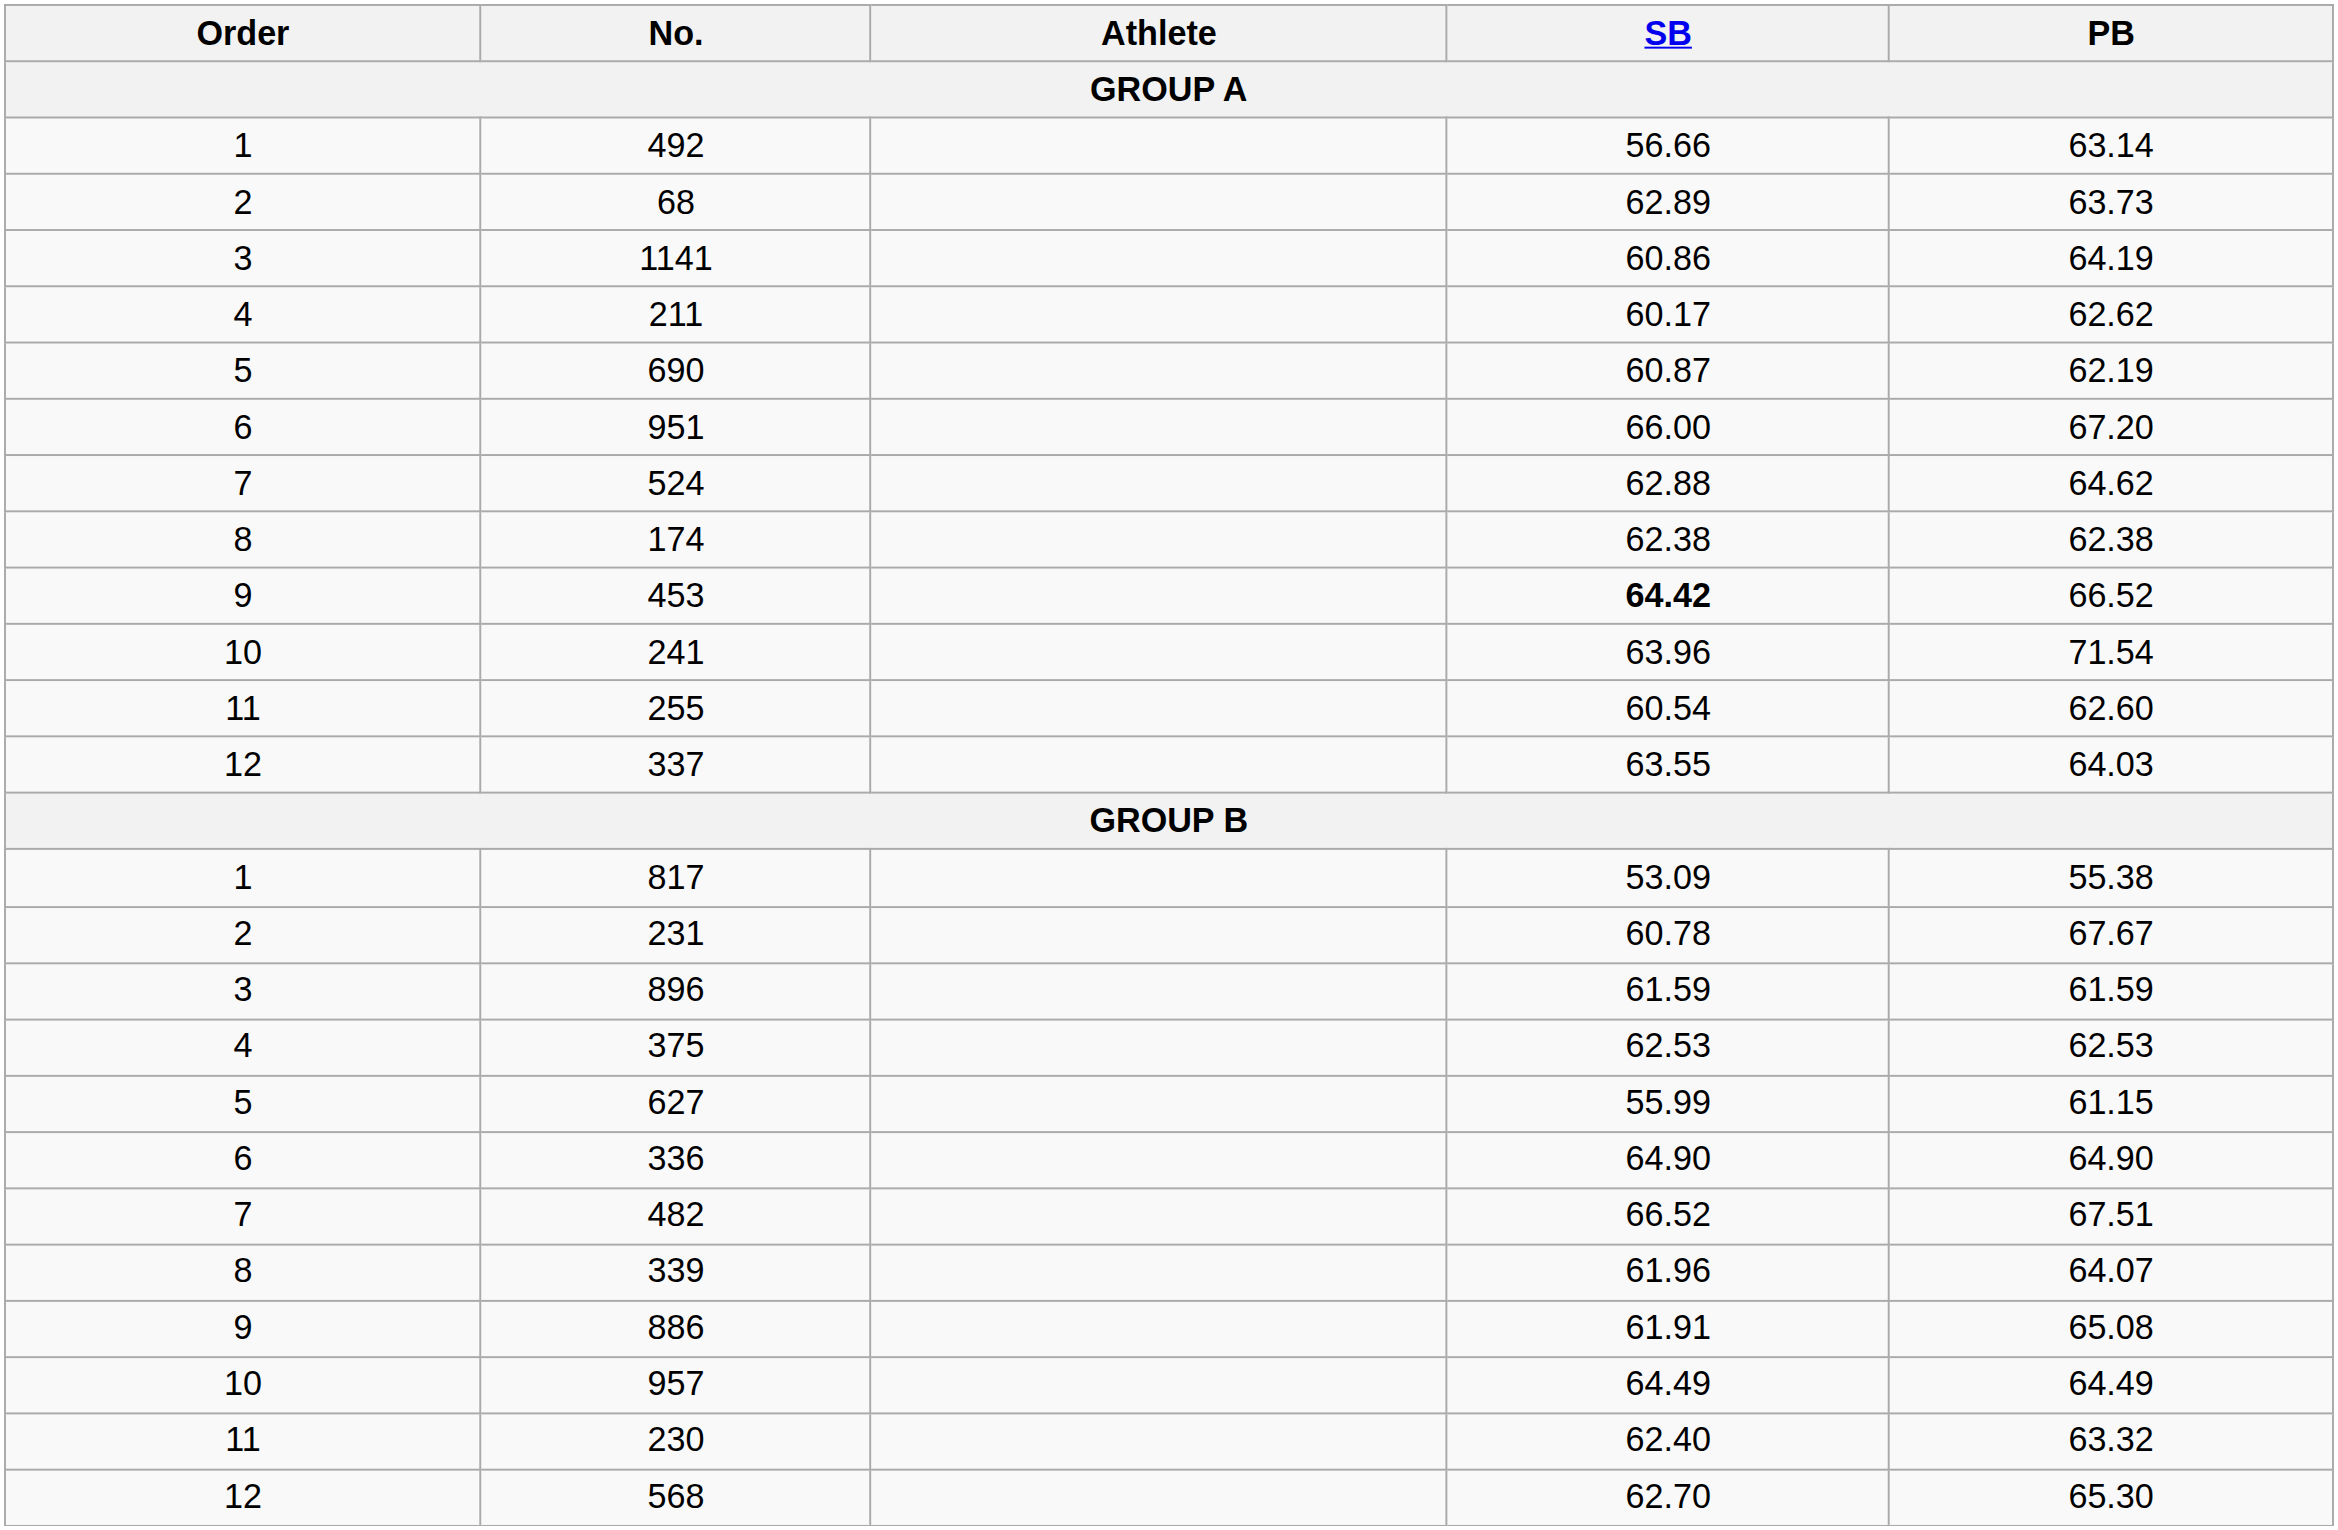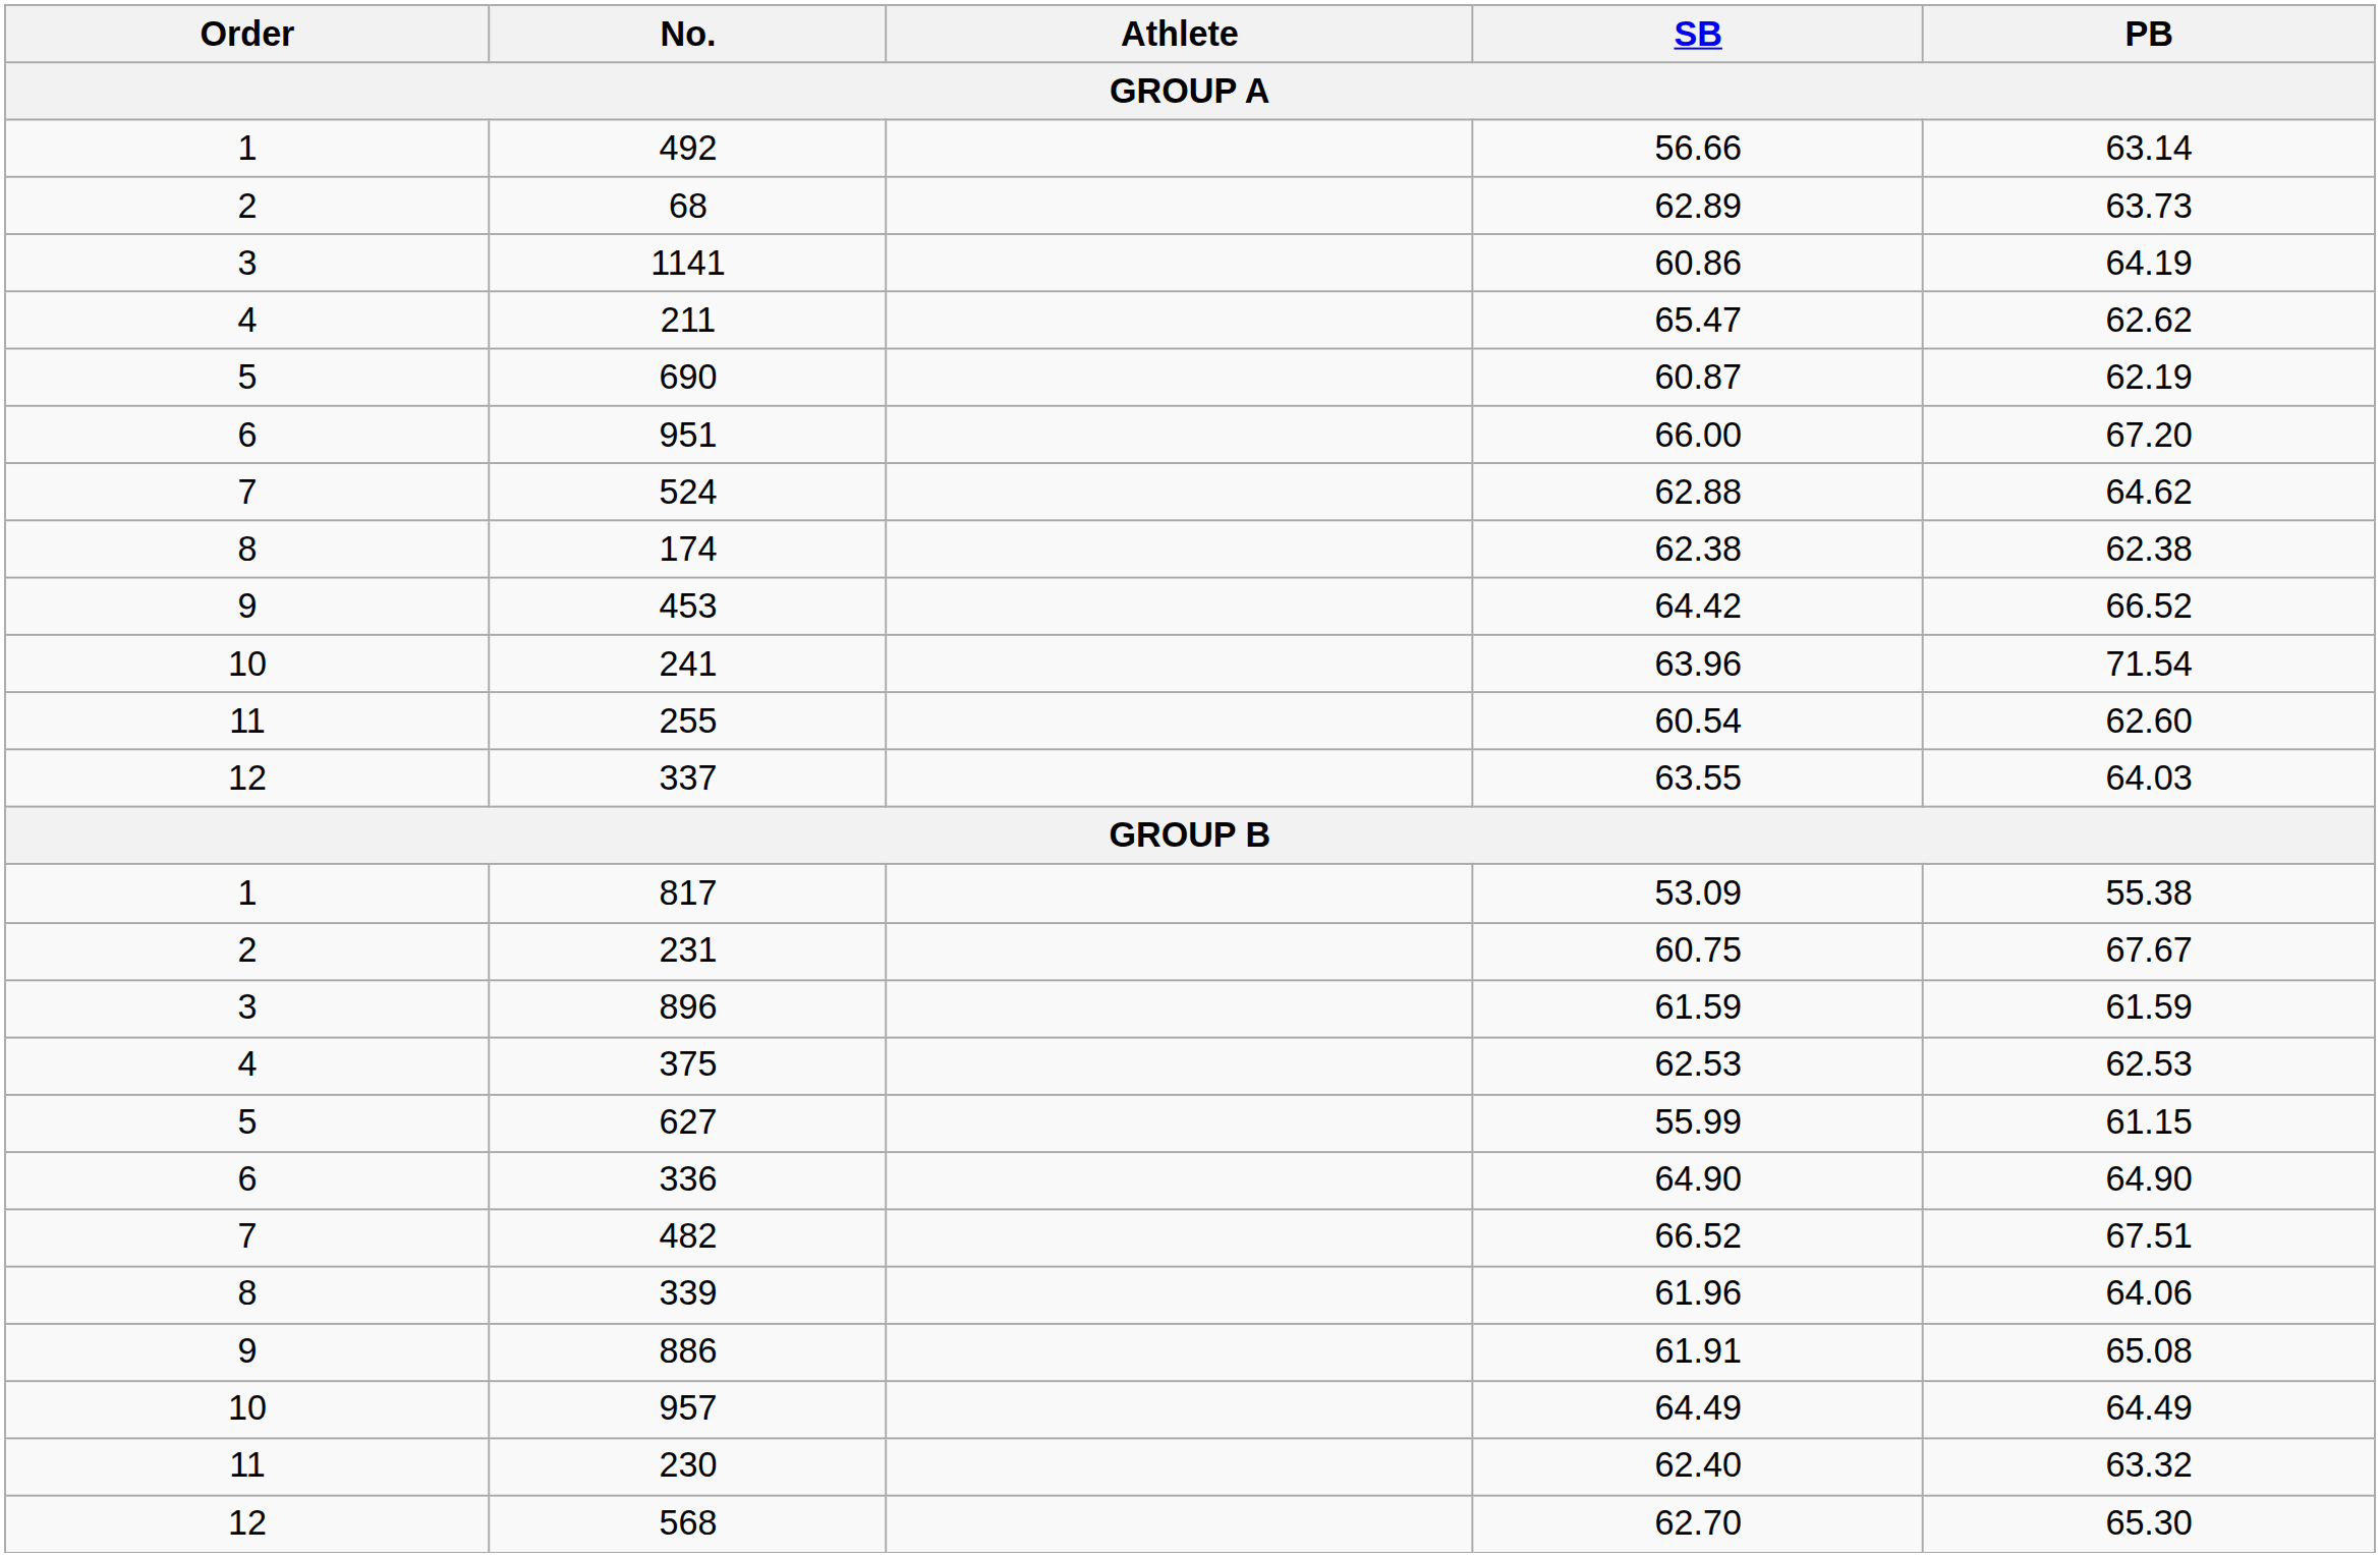211 | SB: 60.17 -> 65.47
453 | SB: bold -> normal
231 | SB: 60.78 -> 60.75
339 | PB: 64.07 -> 64.06
